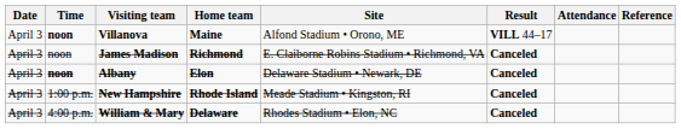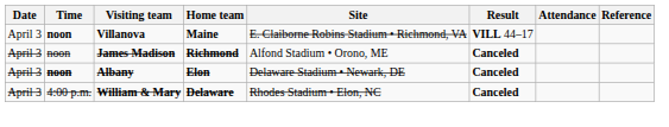Villanova | Site: Alfond Stadium • Orono, ME -> E. Claiborne Robins Stadium • Richmond, VA
James Madison | Site: E. Claiborne Robins Stadium • Richmond, VA -> Alfond Stadium • Orono, ME
- row: April 3 | 1:00 p.m. | New Hampshire | Rhode Island | Meade Stadium • Kingston, RI | Canceled
